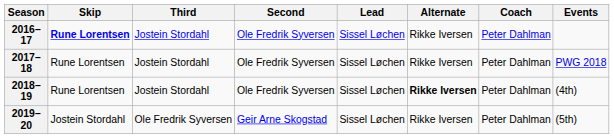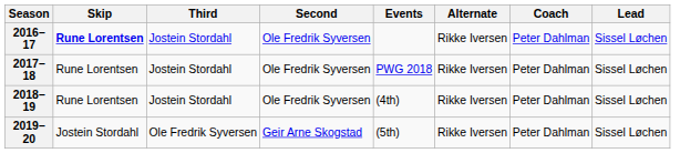columns swapped: Lead <-> Events
2018–19 | Alternate: bold -> normal
